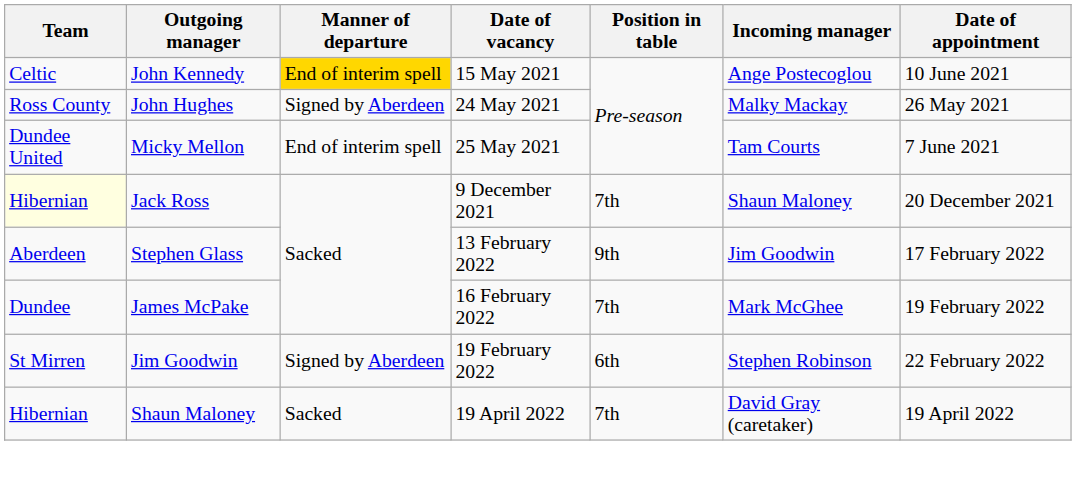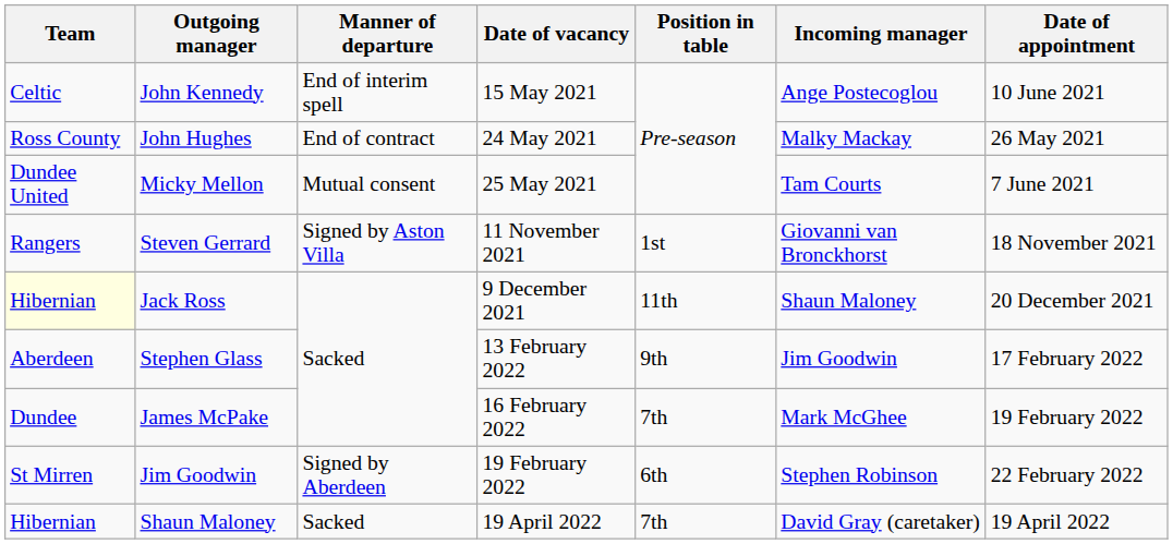John Kennedy | Manner of departure: gold background -> no background
John Hughes | Manner of departure: Signed by Aberdeen -> End of contract
Micky Mellon | Manner of departure: End of interim spell -> Mutual consent
+ row: Rangers | Steven Gerrard | Signed by Aston Villa | 11 November 2021 | 1st | Giovanni van Bronckhorst | 18 November 2021
Jack Ross | Position in table: 7th -> 11th
